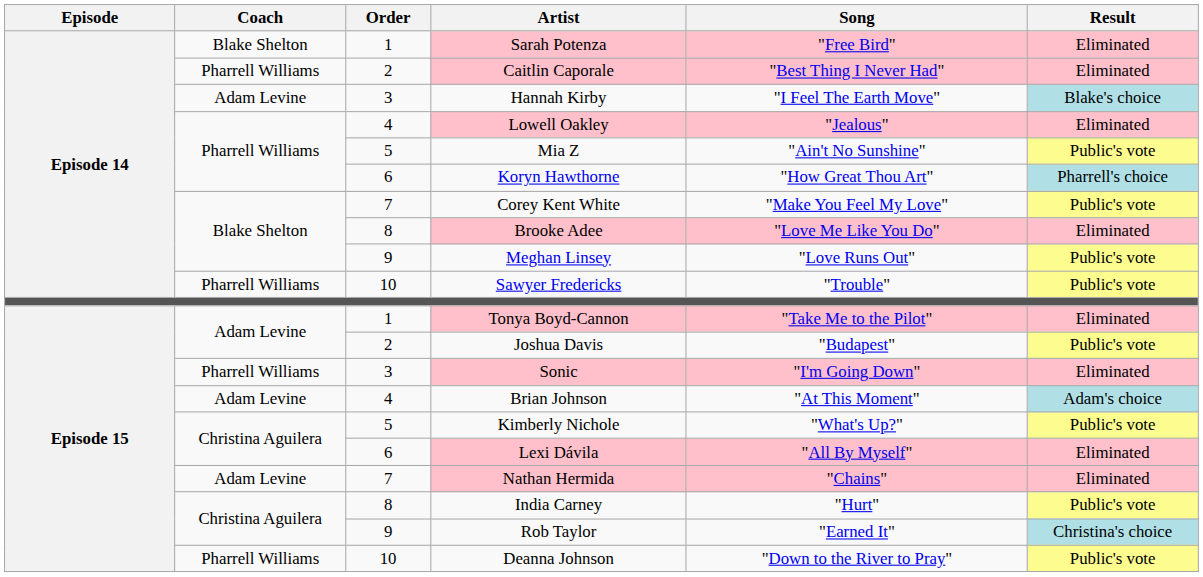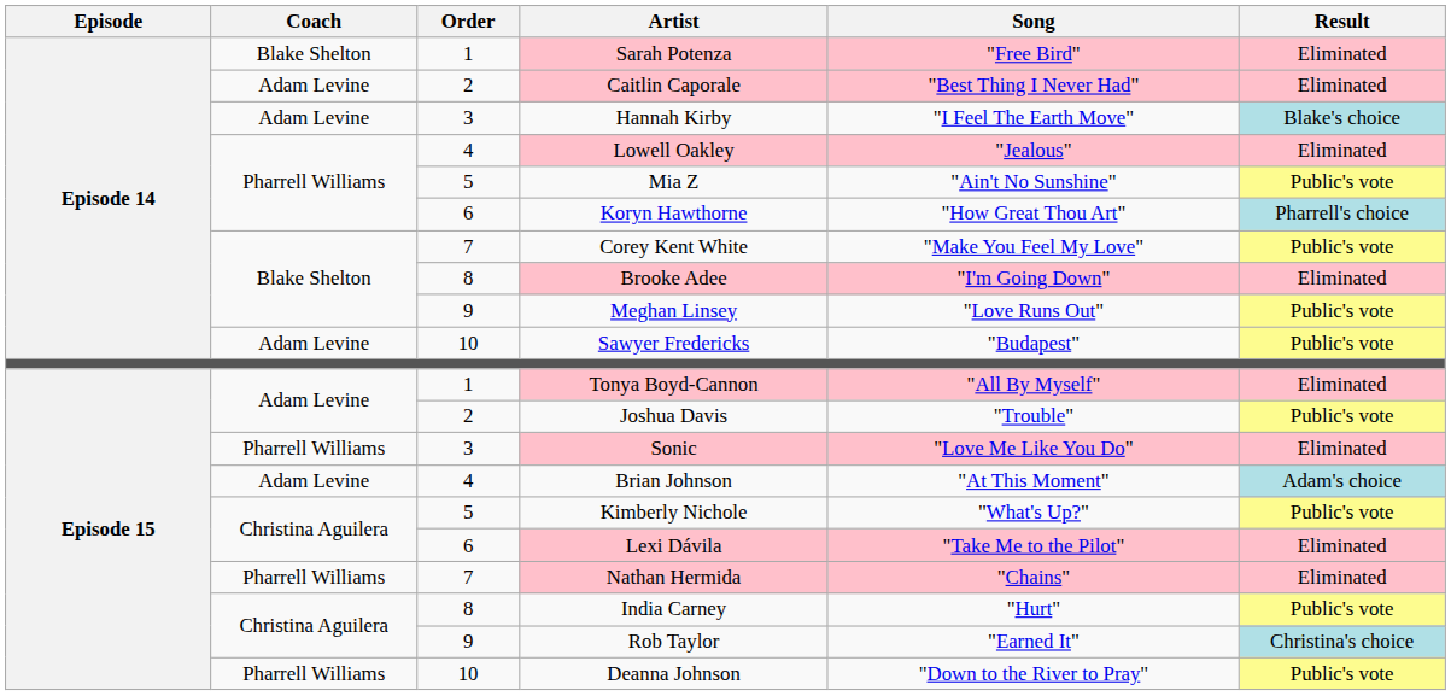Caitlin Caporale | Coach: Pharrell Williams -> Adam Levine
Brooke Adee | Song: "Love Me Like You Do" -> "I'm Going Down"
Sawyer Fredericks | Coach: Pharrell Williams -> Adam Levine
Sawyer Fredericks | Song: "Trouble" -> "Budapest"
Tonya Boyd-Cannon | Song: "Take Me to the Pilot" -> "All By Myself"
Joshua Davis | Song: "Budapest" -> "Trouble"
Sonic | Song: "I'm Going Down" -> "Love Me Like You Do"
Lexi Dávila | Song: "All By Myself" -> "Take Me to the Pilot"
Nathan Hermida | Coach: Adam Levine -> Pharrell Williams
